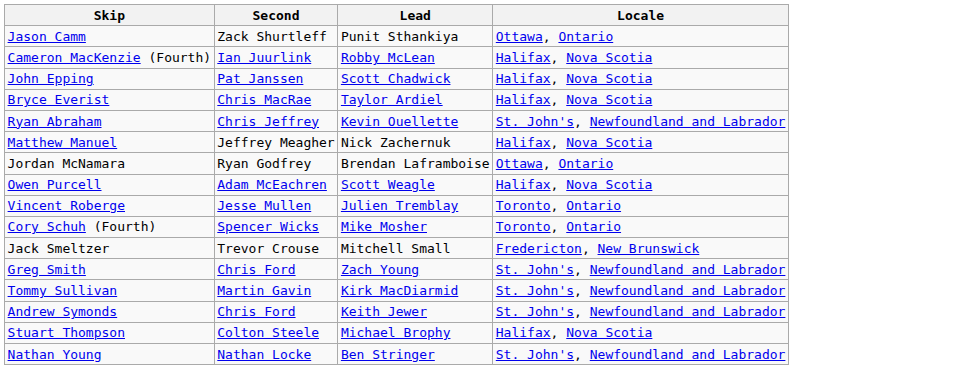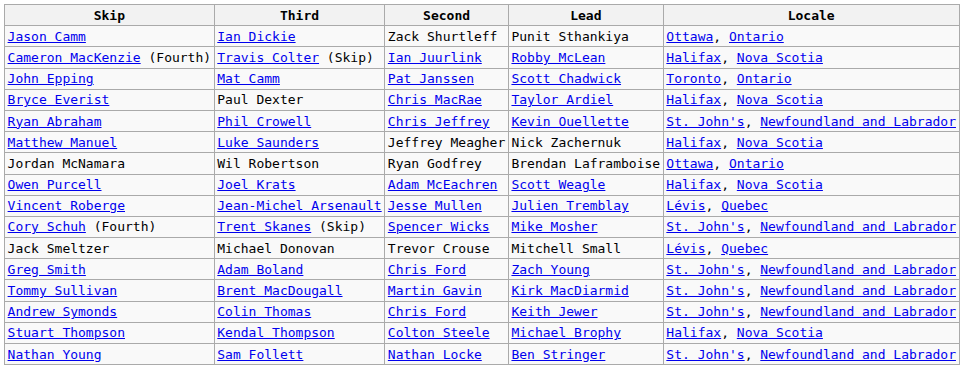+ column: Third | Ian Dickie | Travis Colter (Skip) | Mat Camm | Paul Dexter | Phil Crowell | Luke Saunders | Wil Robertson | Joel Krats | Jean-Michel Arsenault | Trent Skanes (Skip) | Michael Donovan | Adam Boland | Brent MacDougall | Colin Thomas | Kendal Thompson | Sam Follett
John Epping | Locale: Halifax, Nova Scotia -> Toronto, Ontario
Vincent Roberge | Locale: Toronto, Ontario -> Lévis, Quebec
Cory Schuh (Fourth) | Locale: Toronto, Ontario -> St. John's, Newfoundland and Labrador
Jack Smeltzer | Locale: Fredericton, New Brunswick -> Lévis, Quebec
